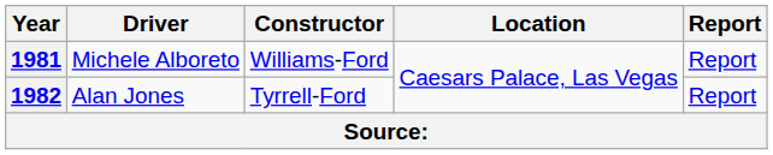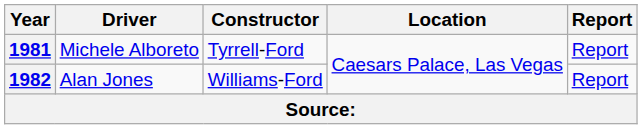1981 | Constructor: Williams-Ford -> Tyrrell-Ford
1982 | Constructor: Tyrrell-Ford -> Williams-Ford
